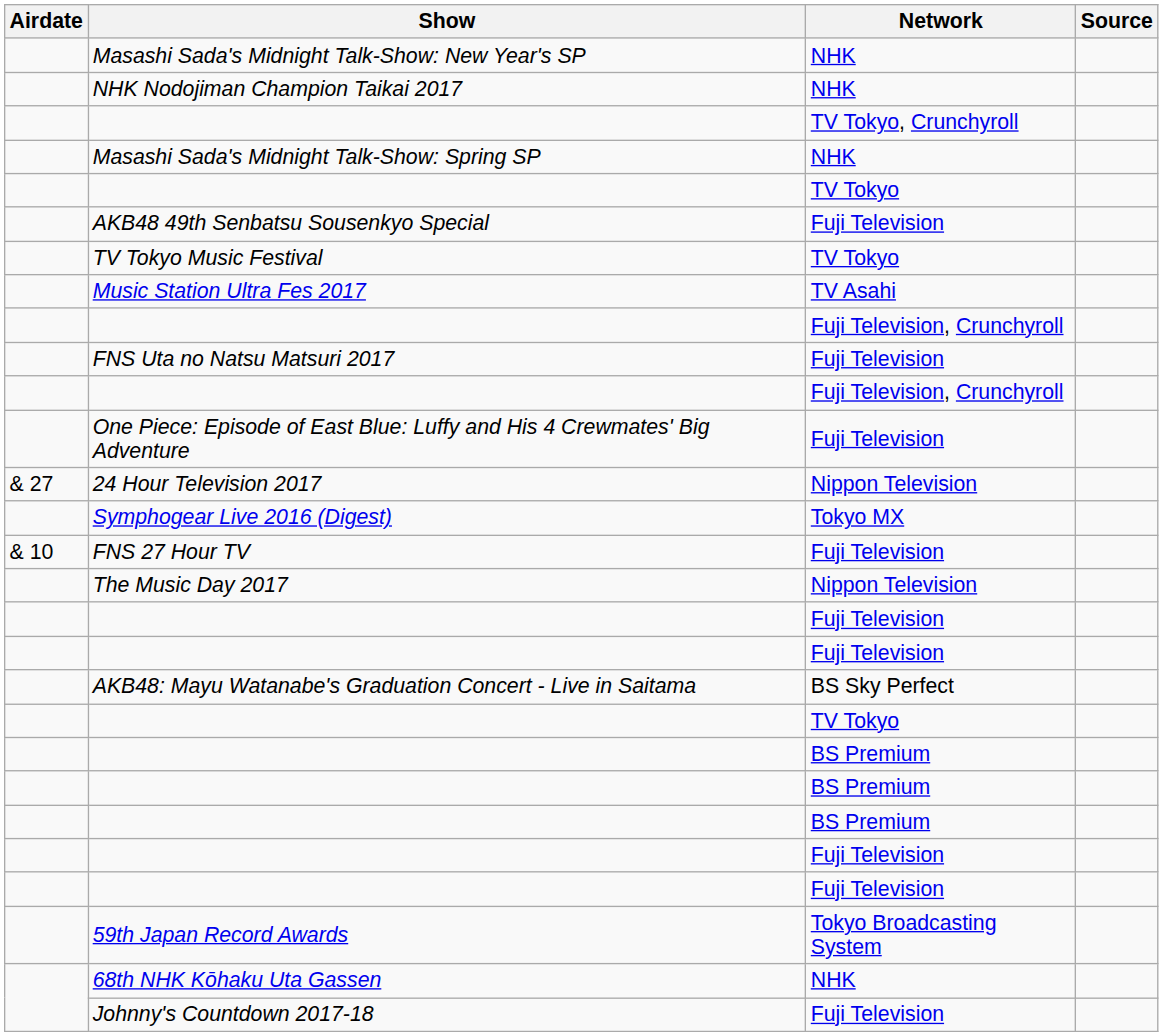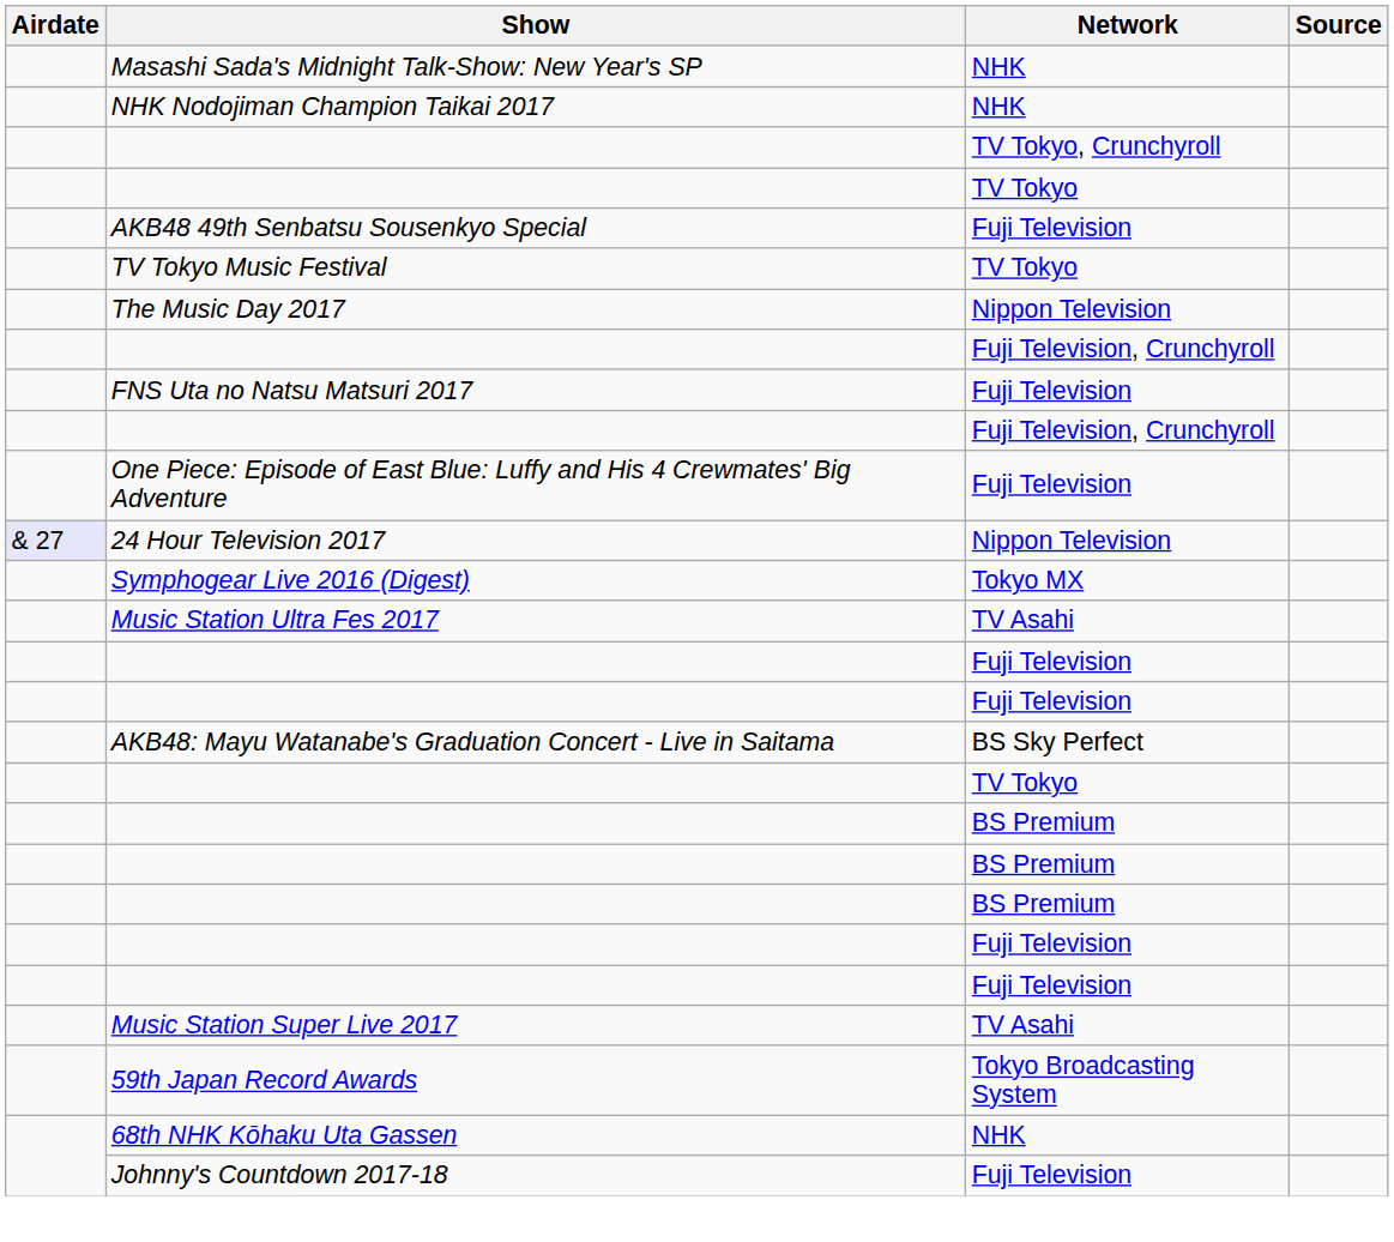- row: Masashi Sada's Midnight Talk-Show: Spring SP | NHK
rows swapped: The Music Day 2017 <-> Music Station Ultra Fes 2017
24 Hour Television 2017 | Airdate: no background -> lavender background
- row: & 10 | FNS 27 Hour TV | Fuji Television
+ row: Music Station Super Live 2017 | TV Asahi
